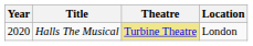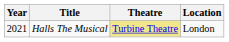Halls The Musical | Year: 2020 -> 2021
